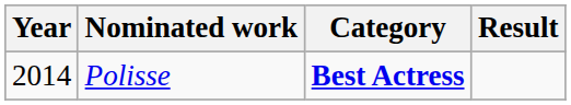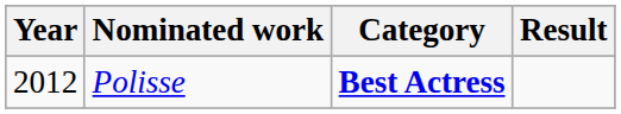Polisse | Year: 2014 -> 2012
